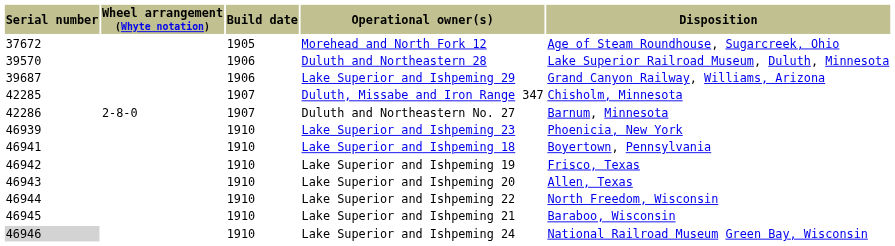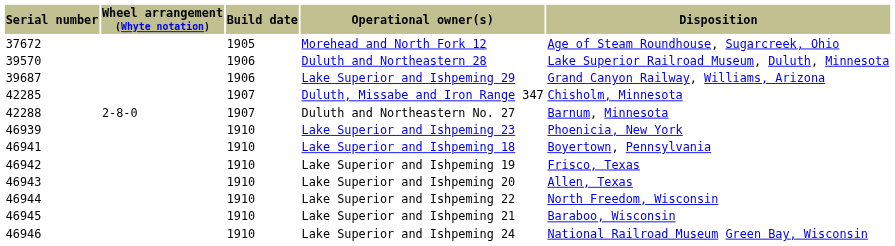Duluth and Northeastern No. 27 | Serial number: 42286 -> 42288
Lake Superior and Ishpeming 24 | Serial number: lightgrey background -> no background
